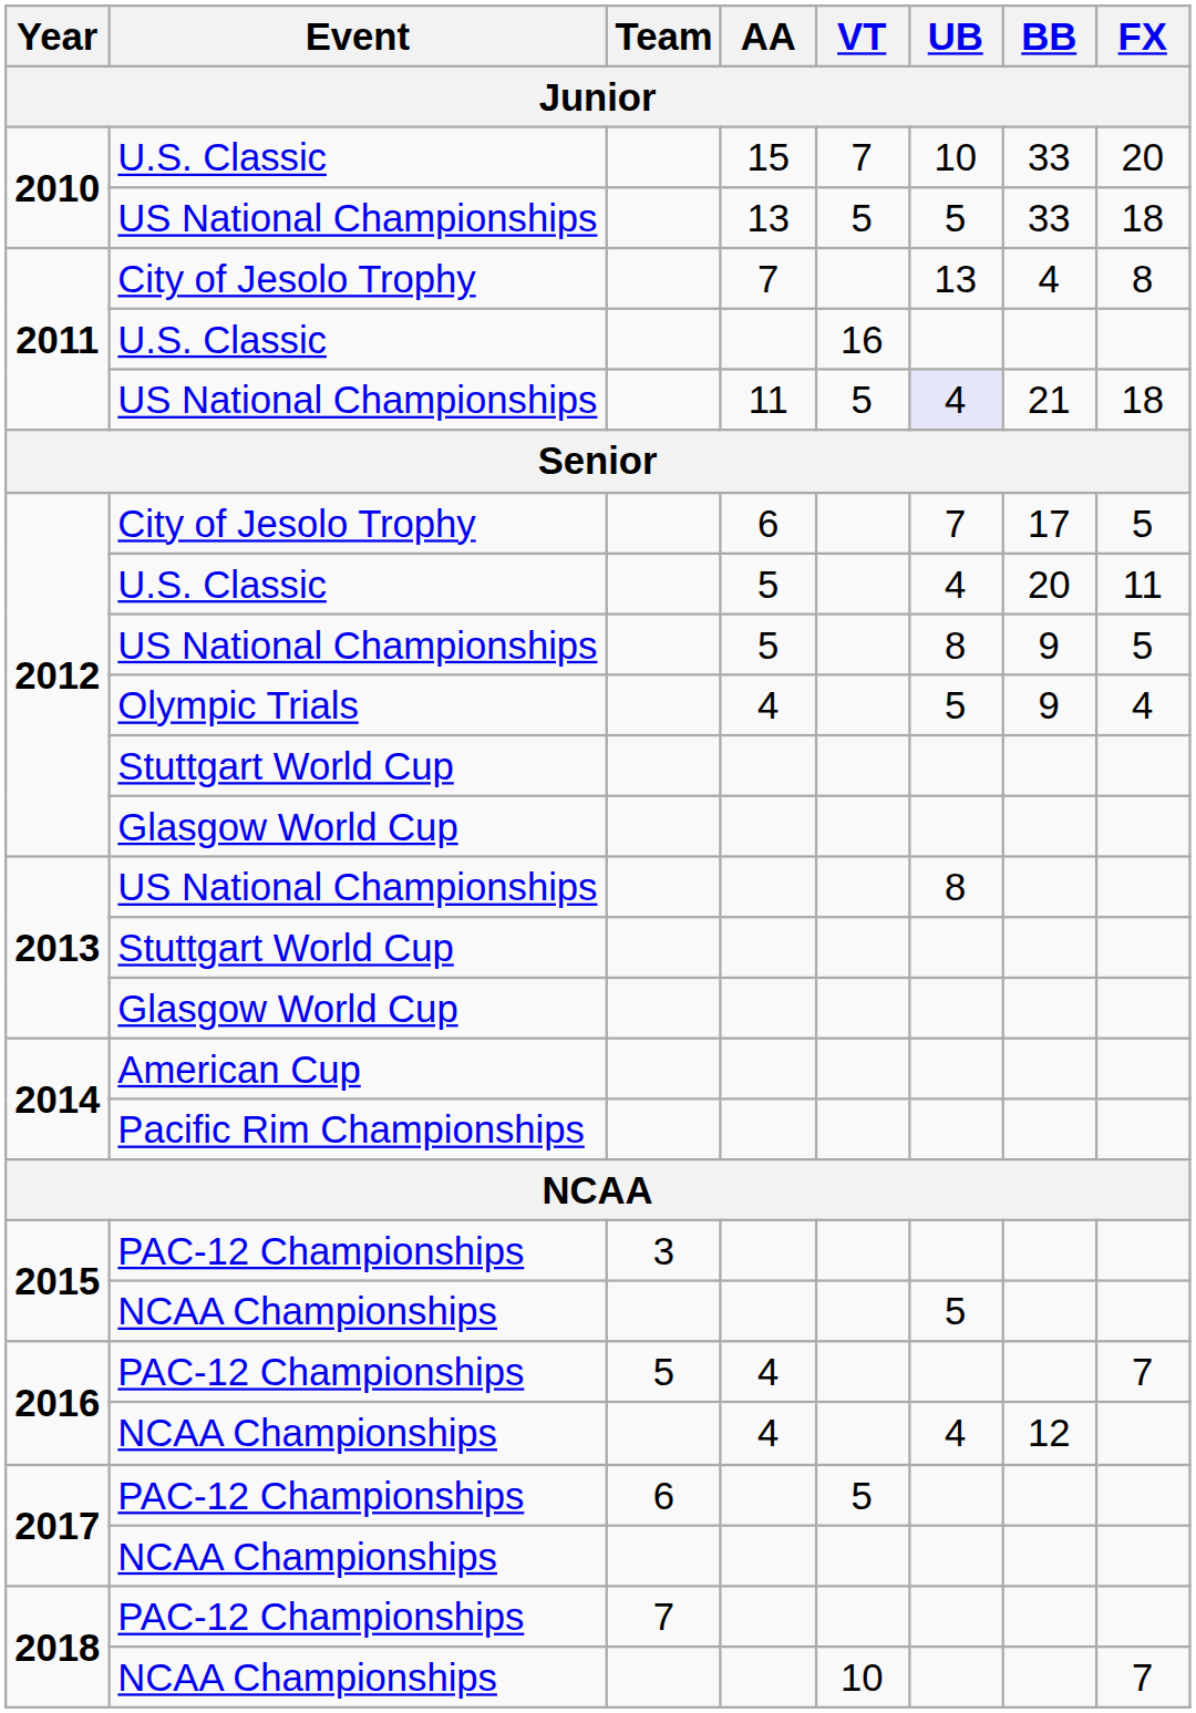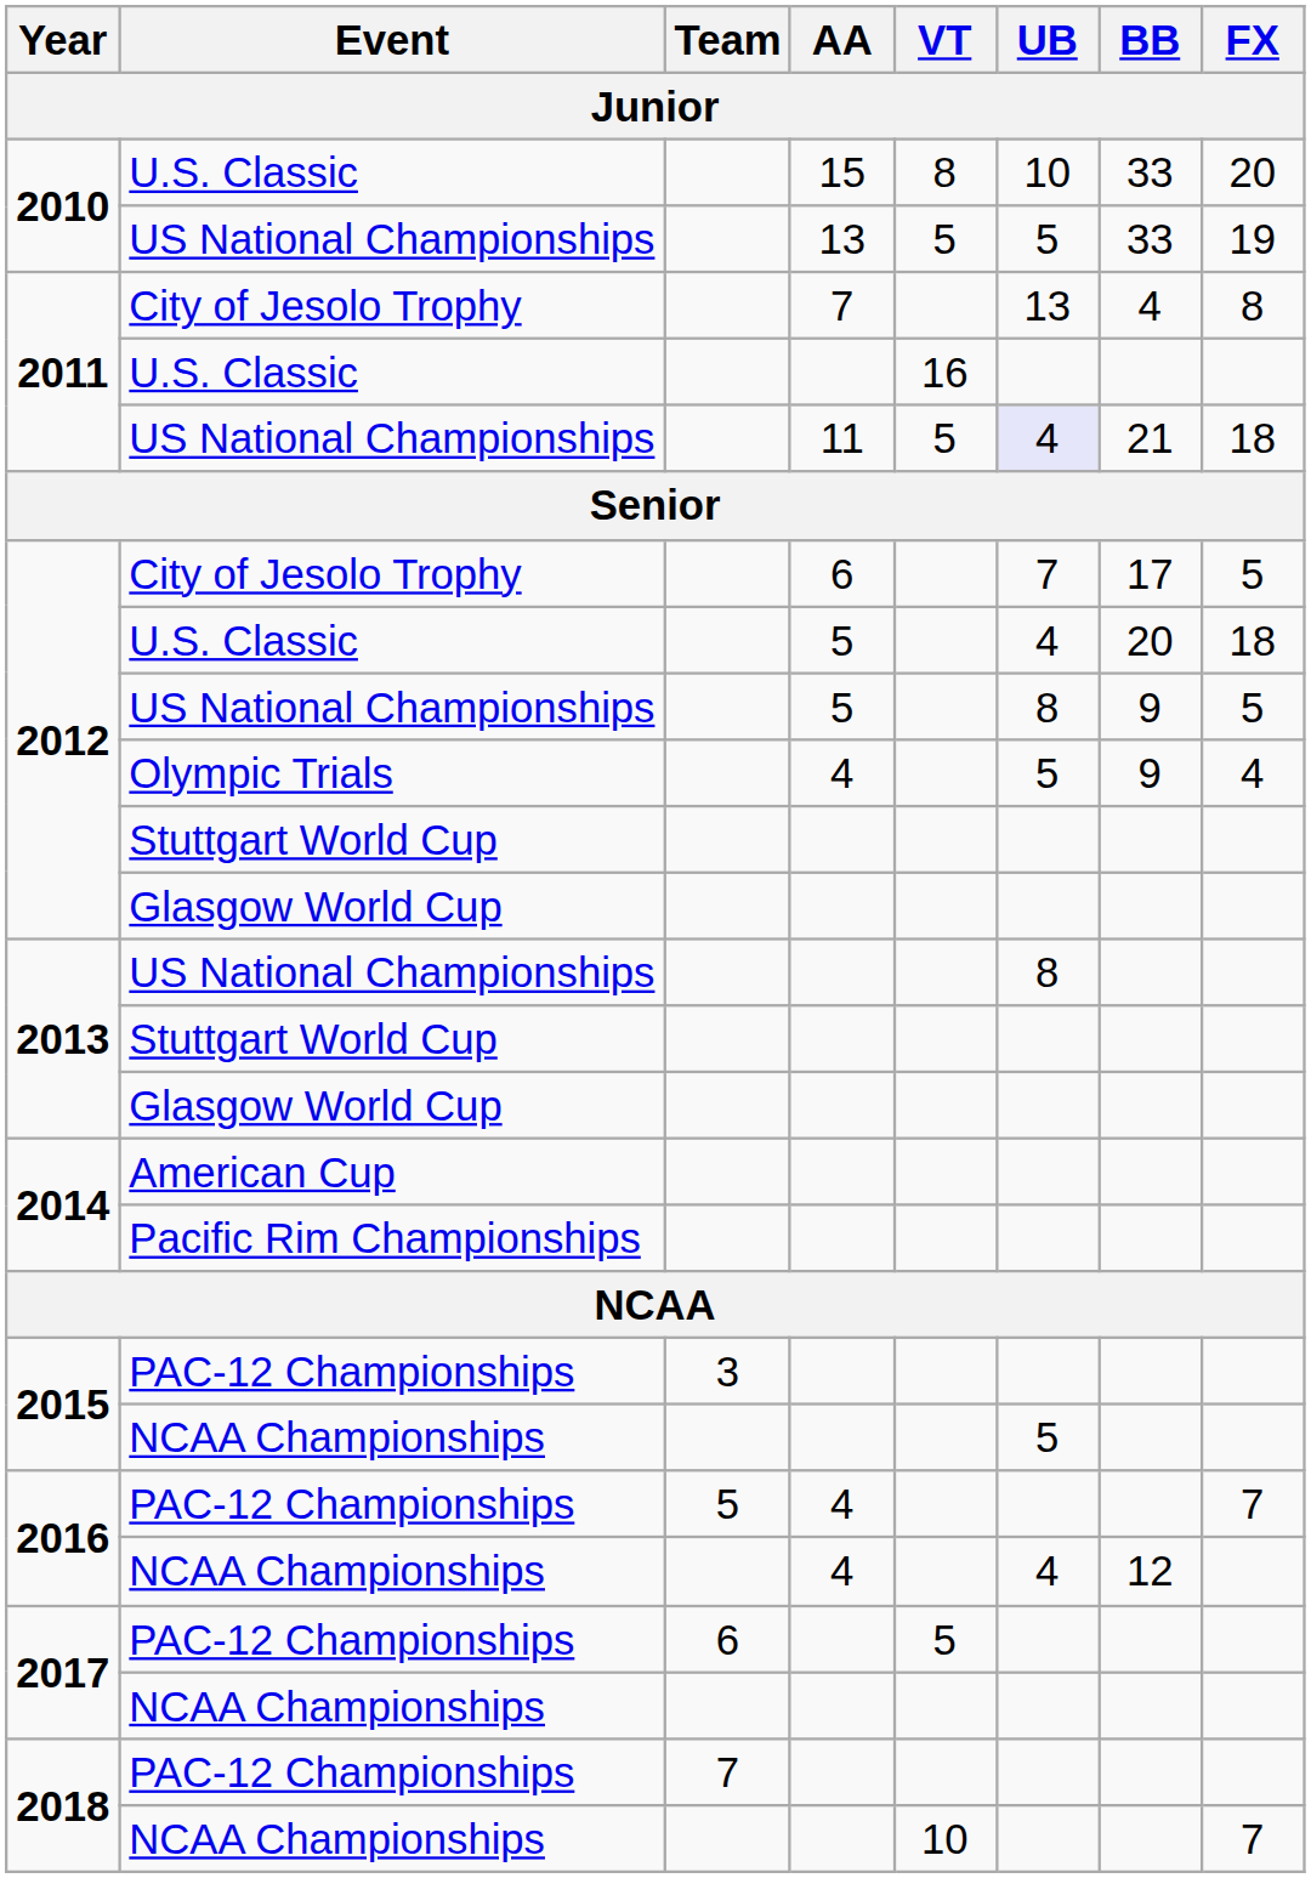2010 / U.S. Classic | VT: 7 -> 8
2010 / US National Championships | FX: 18 -> 19
2012 / U.S. Classic | FX: 11 -> 18
